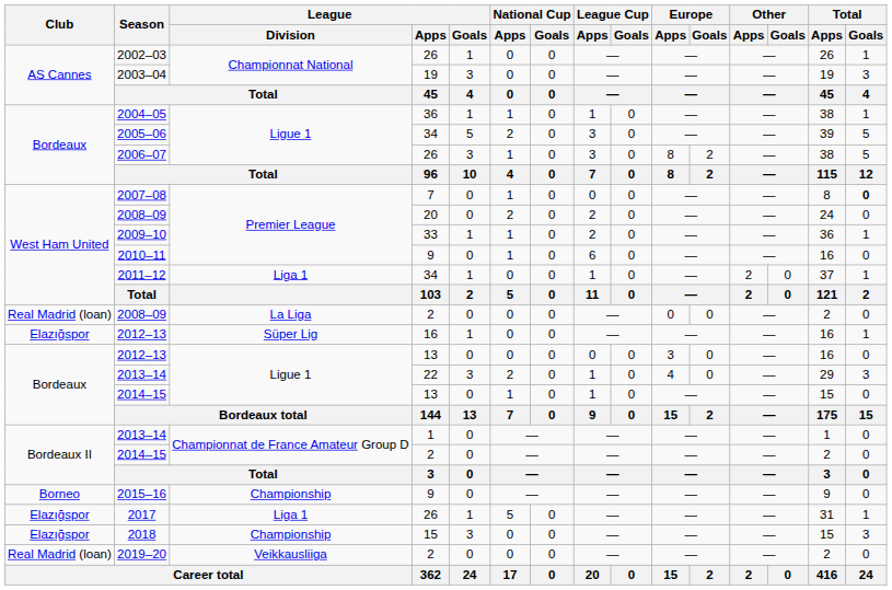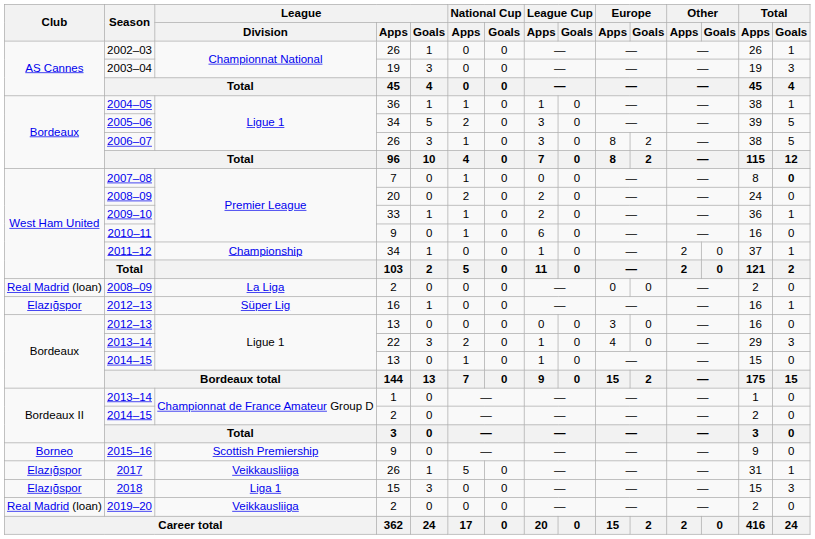2011–12 | League / Division: Liga 1 -> Championship
2015–16 | League / Division: Championship -> Scottish Premiership
2017 | League / Division: Liga 1 -> Veikkausliiga
2018 | League / Division: Championship -> Liga 1
